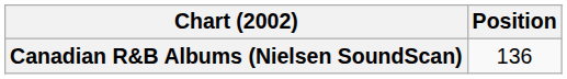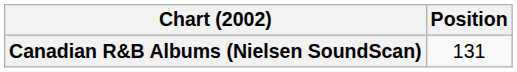Canadian R&B Albums (Nielsen SoundScan) | Position: 136 -> 131
